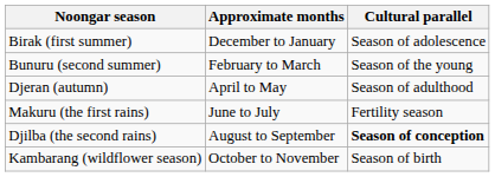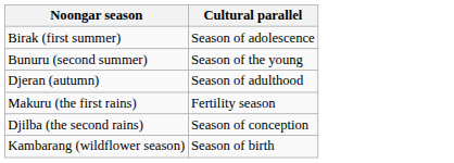- column: Approximate months | December to January | February to March | April to May | June to July | August to September | October to November
Djilba (the second rains) | Cultural parallel: bold -> normal
